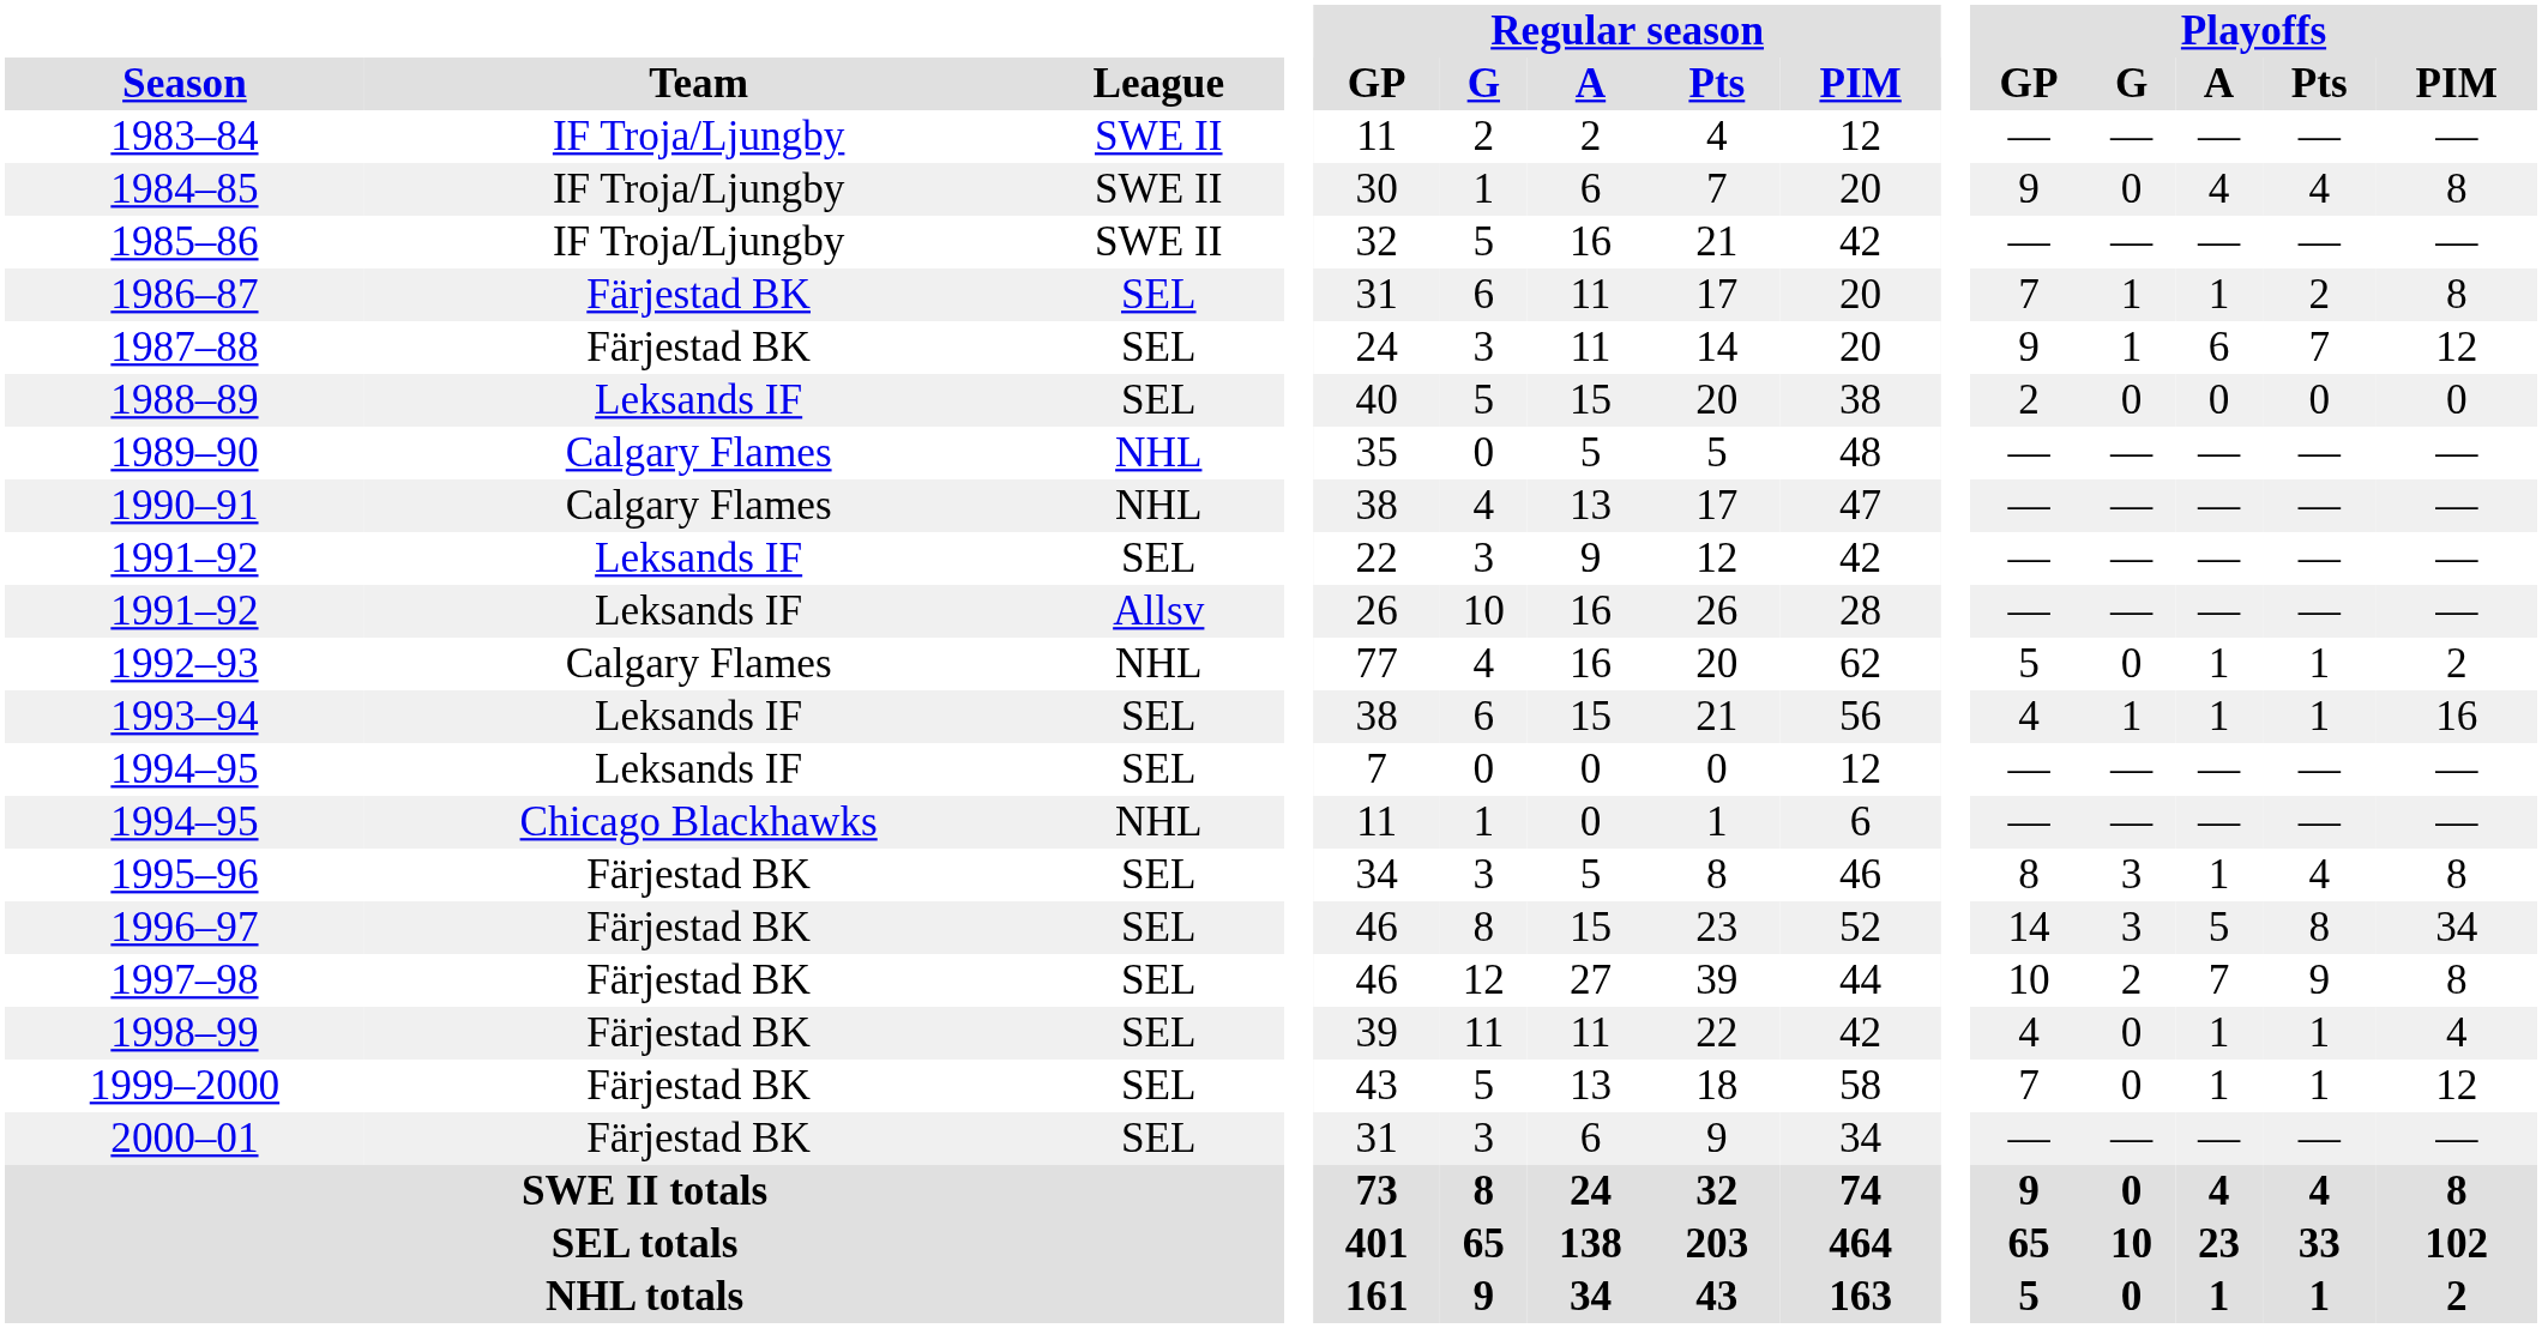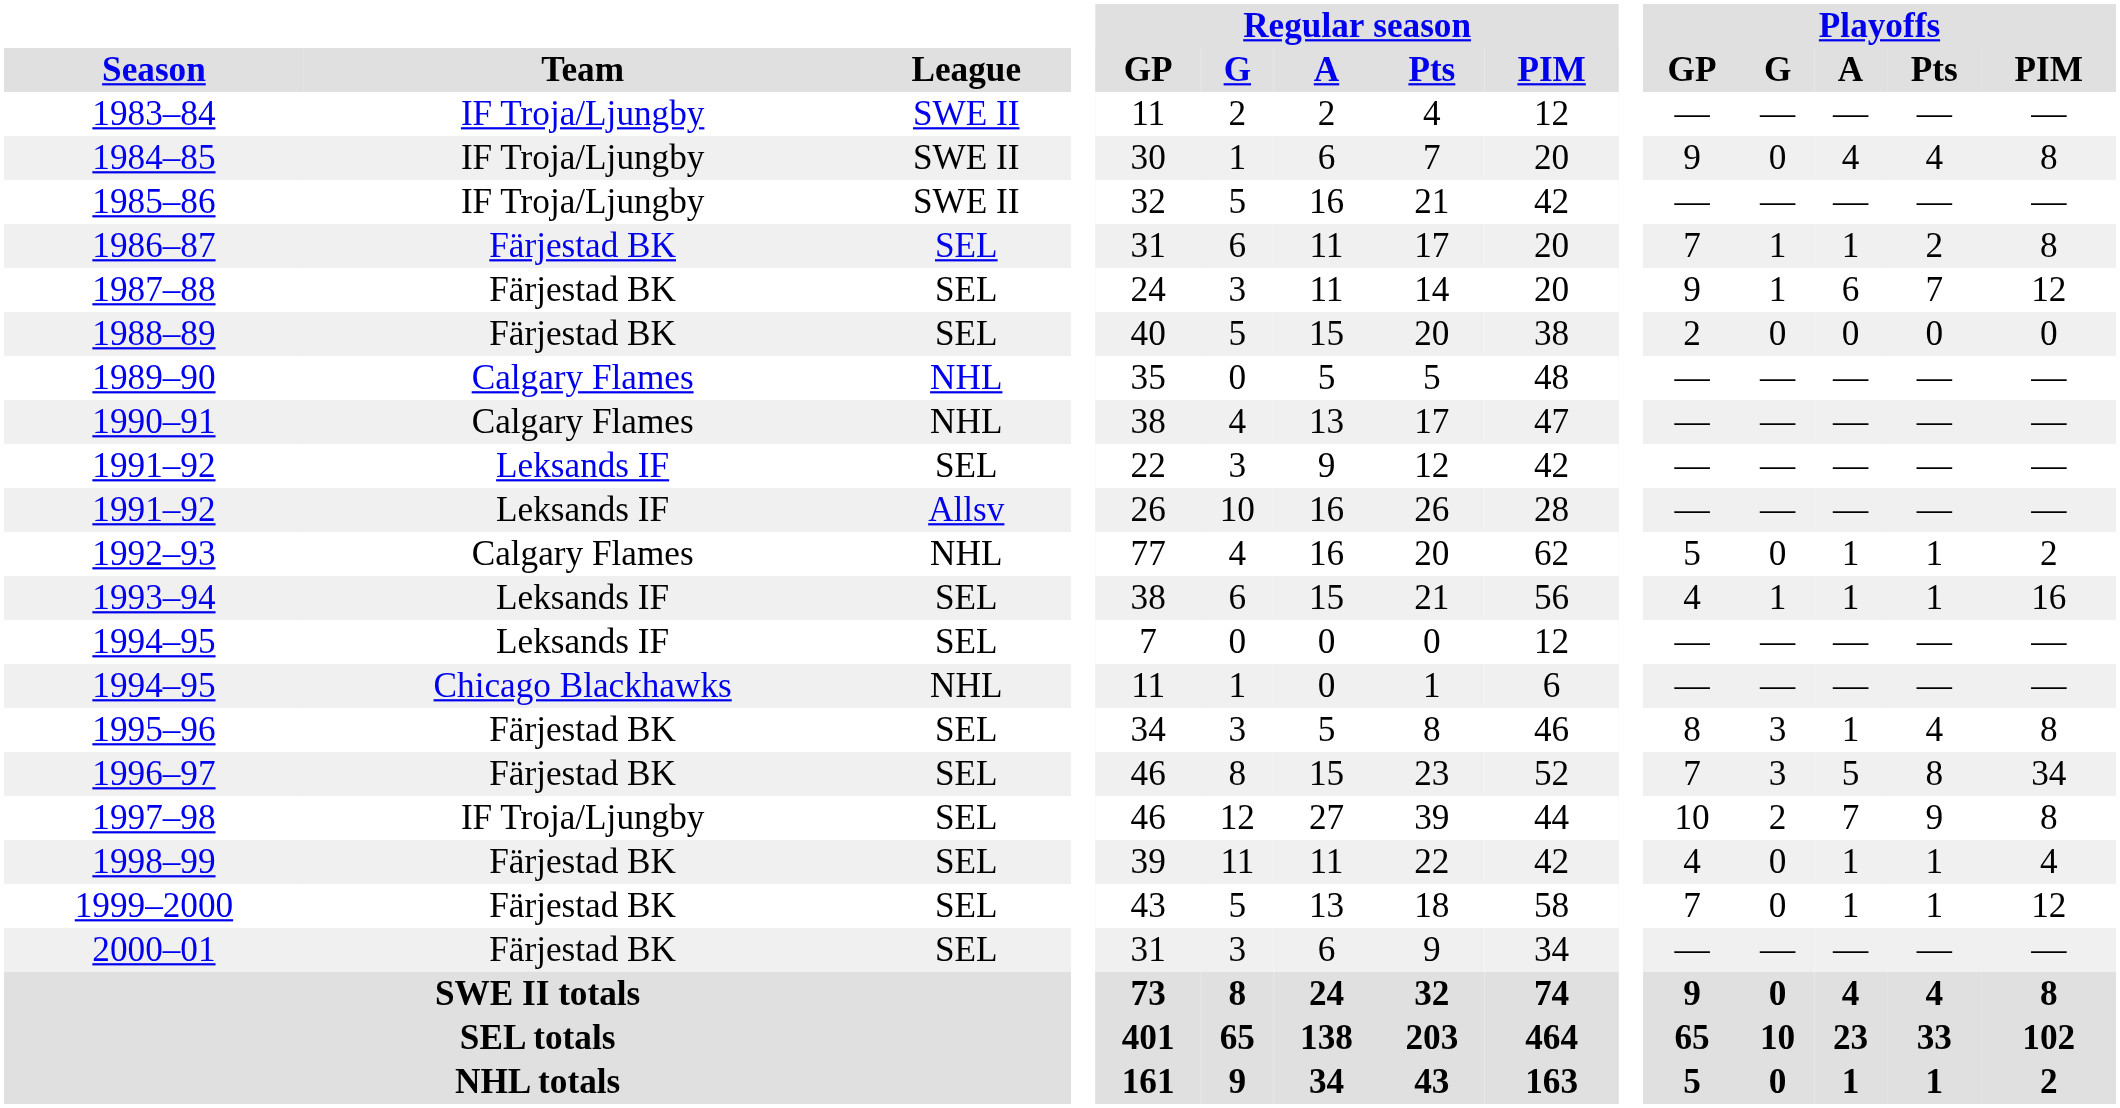1988–89 | Team: Leksands IF -> Färjestad BK
1996–97 | Playoffs / GP: 14 -> 7
1997–98 | Team: Färjestad BK -> IF Troja/Ljungby
